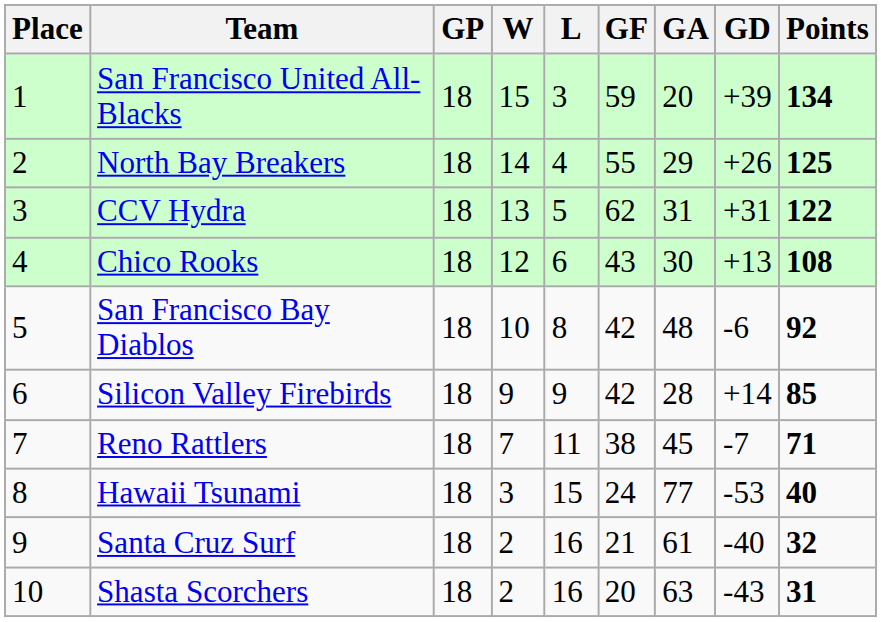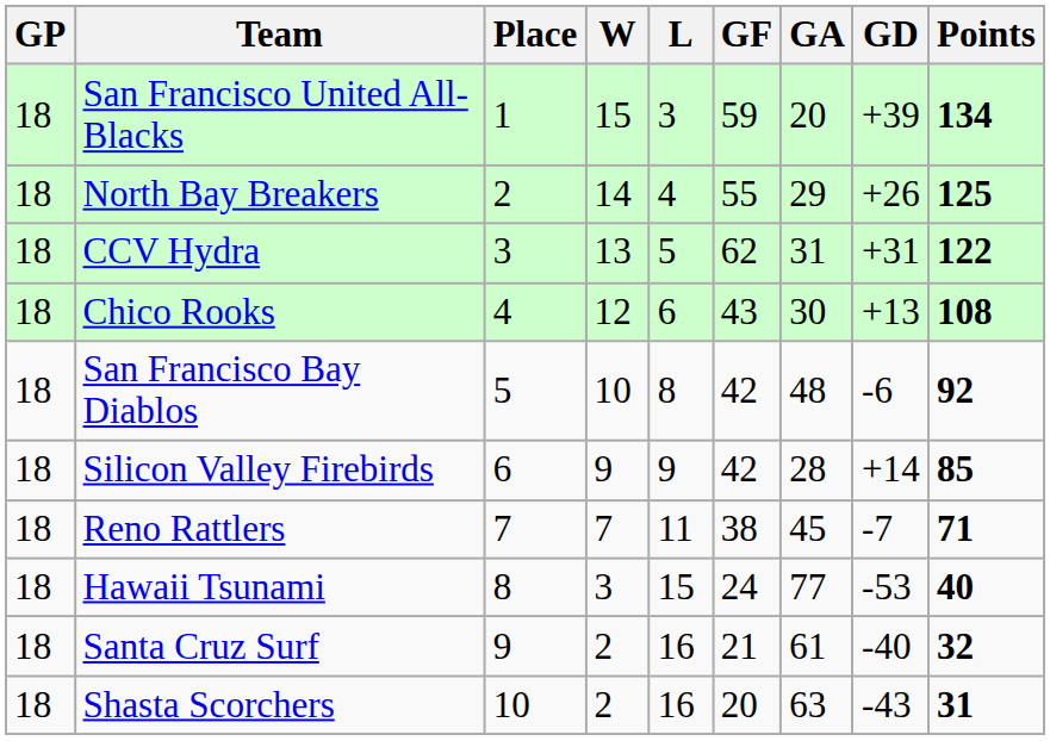columns swapped: Place <-> GP
